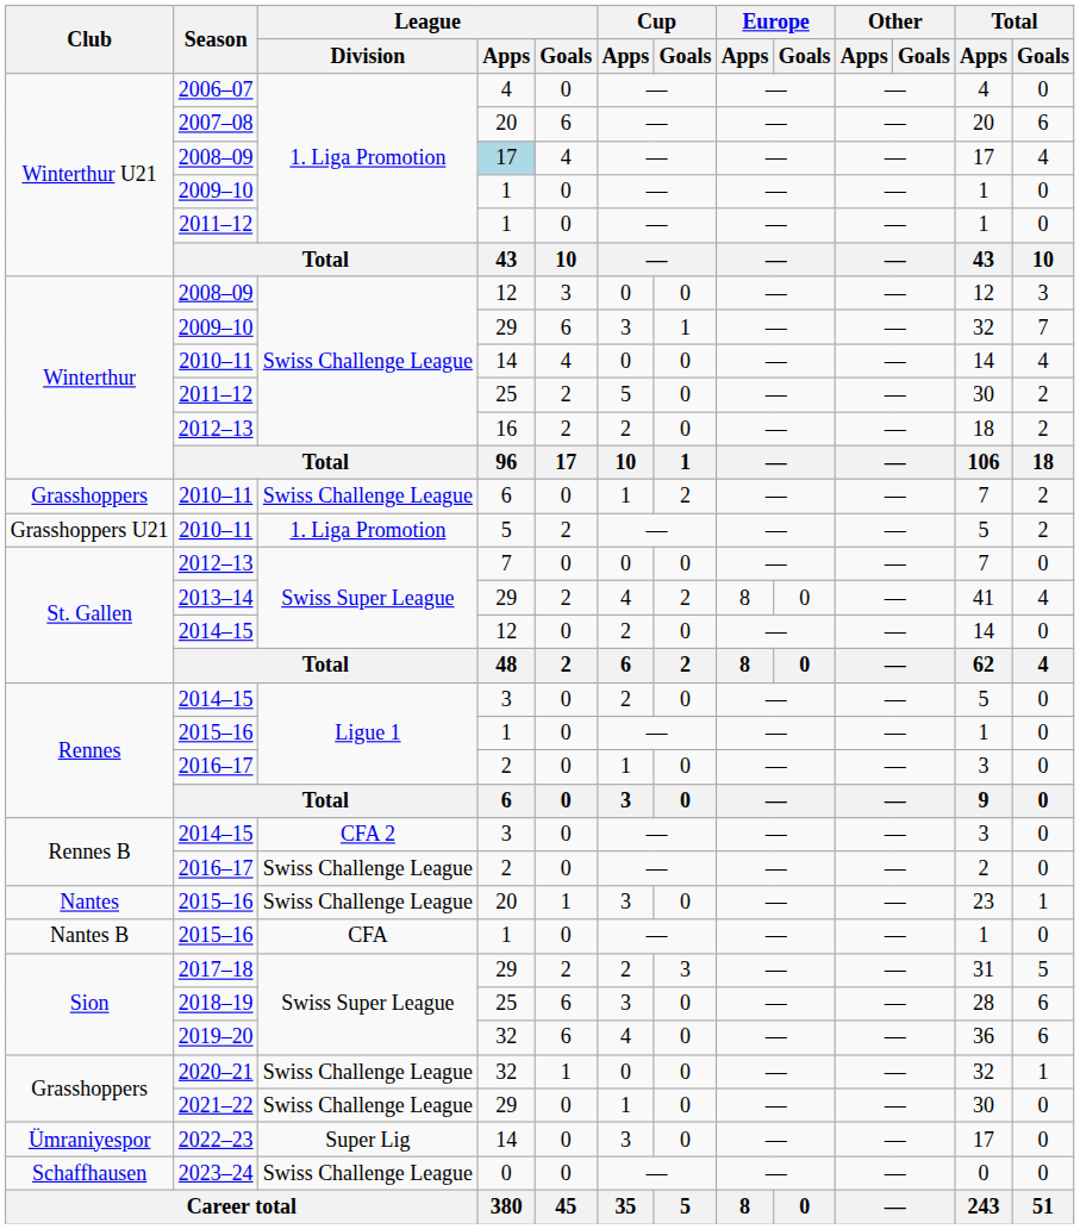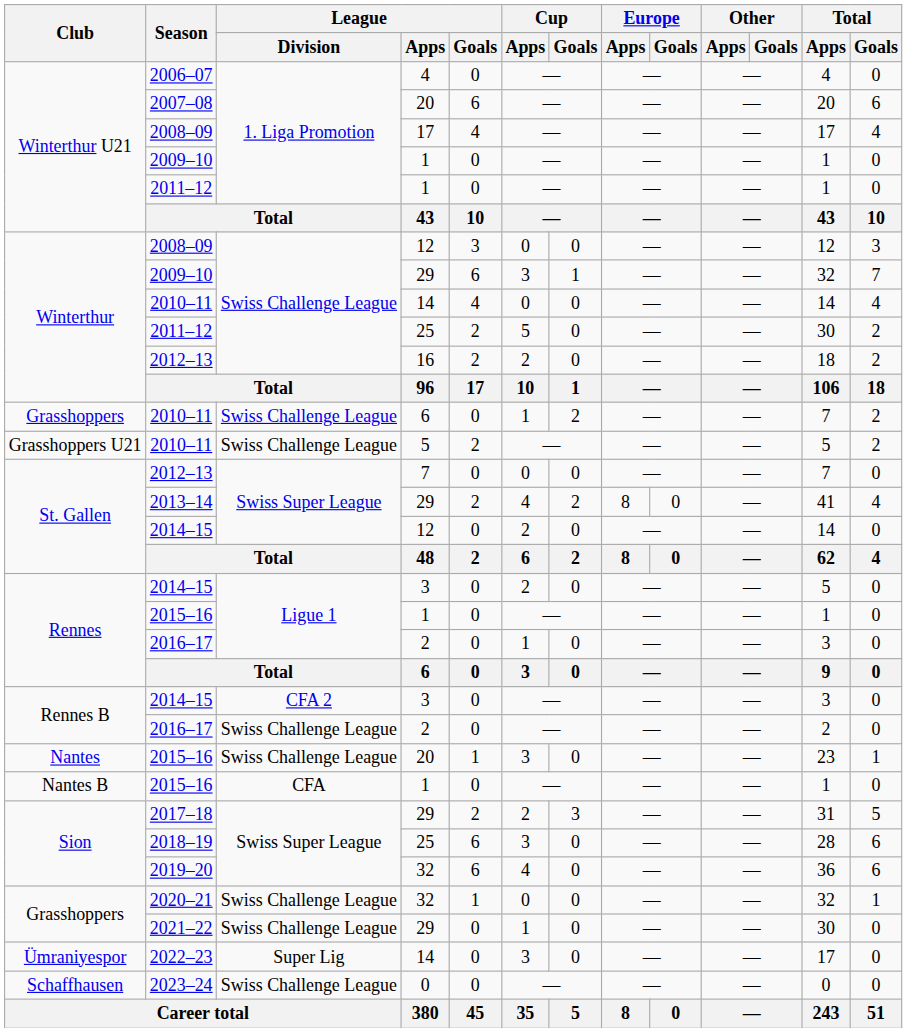Winterthur U21 / 2008–09 | League / Apps: lightblue background -> no background
Grasshoppers U21 / 2010–11 | League / Division: 1. Liga Promotion -> Swiss Challenge League
